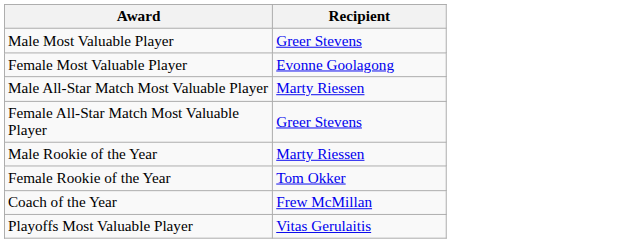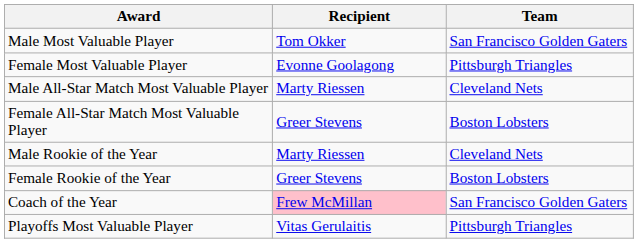+ column: Team | San Francisco Golden Gaters | Pittsburgh Triangles | Cleveland Nets | Boston Lobsters | Cleveland Nets | Boston Lobsters | San Francisco Golden Gaters | Pittsburgh Triangles
Male Most Valuable Player | Recipient: Greer Stevens -> Tom Okker
Female Rookie of the Year | Recipient: Tom Okker -> Greer Stevens
Coach of the Year | Recipient: no background -> pink background
